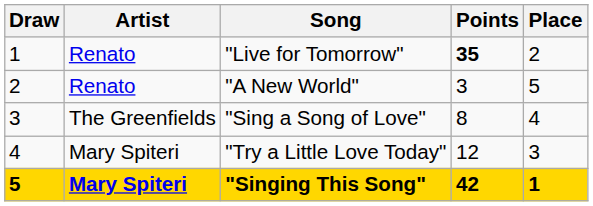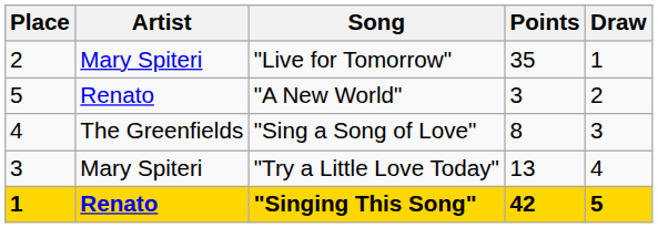columns swapped: Draw <-> Place
"Live for Tomorrow" | Artist: Renato -> Mary Spiteri
"Live for Tomorrow" | Points: bold -> normal
"Try a Little Love Today" | Points: 12 -> 13
"Singing This Song" | Artist: Mary Spiteri -> Renato
